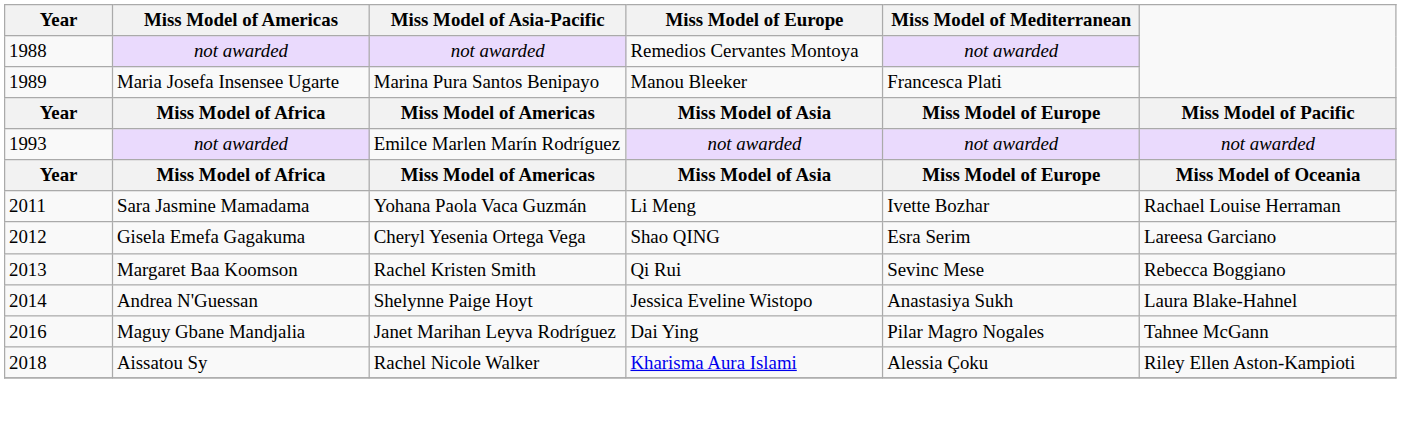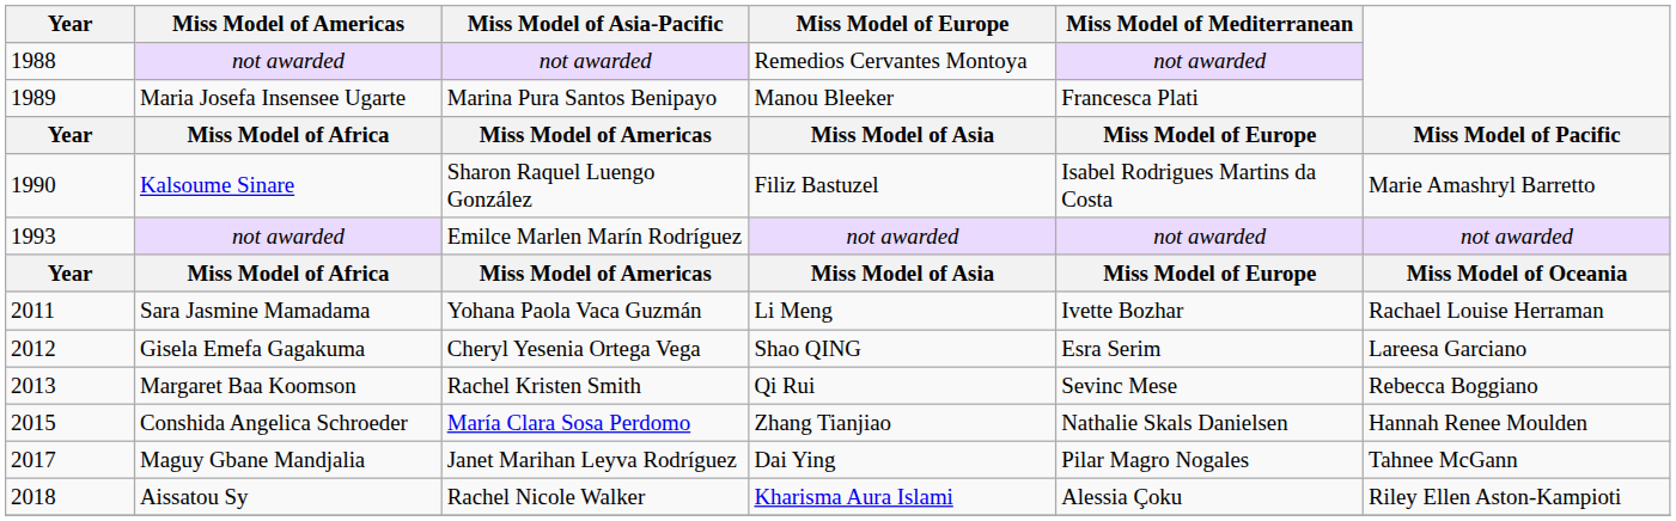+ row: 1990 | Kalsoume Sinare | Sharon Raquel Luengo González | Filiz Bastuzel | Isabel Rodrigues Martins da Costa | Marie Amashryl Barretto
- row: 2014 | Andrea N'Guessan | Shelynne Paige Hoyt | Jessica Eveline Wistopo | Anastasiya Sukh | Laura Blake-Hahnel
+ row: 2015 | Conshida Angelica Schroeder | María Clara Sosa Perdomo | Zhang Tianjiao | Nathalie Skals Danielsen | Hannah Renee Moulden
Janet Marihan Leyva Rodríguez | Year: 2016 -> 2017
